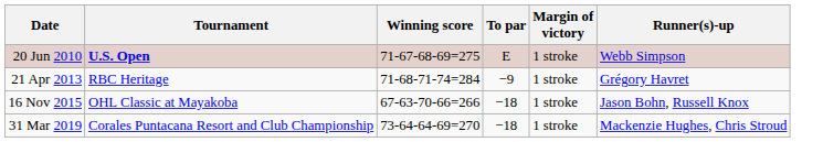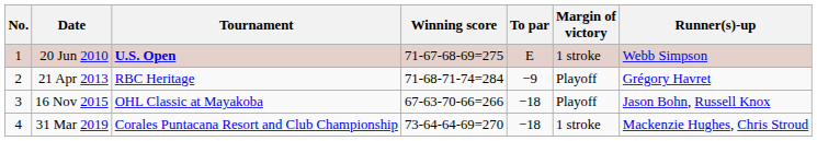+ column: No. | 1 | 2 | 3 | 4
21 Apr 2013 | Margin of victory: 1 stroke -> Playoff
16 Nov 2015 | Margin of victory: 1 stroke -> Playoff
